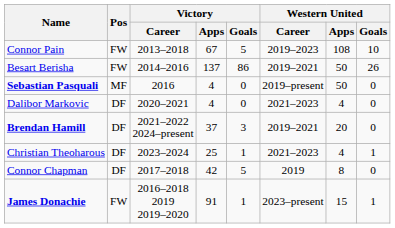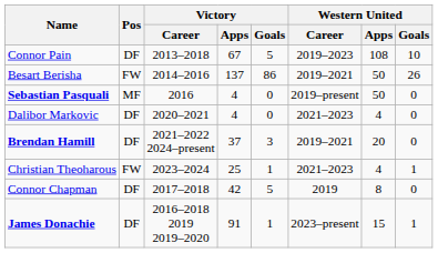Connor Pain | Pos: FW -> DF
Christian Theoharous | Pos: DF -> FW
James Donachie | Pos: FW -> DF
